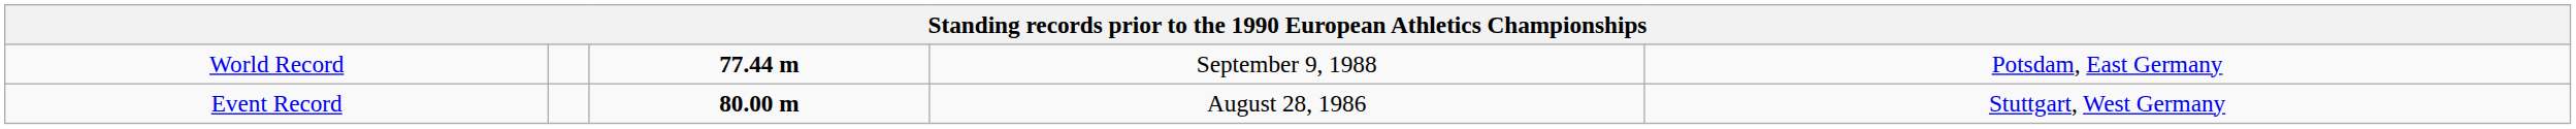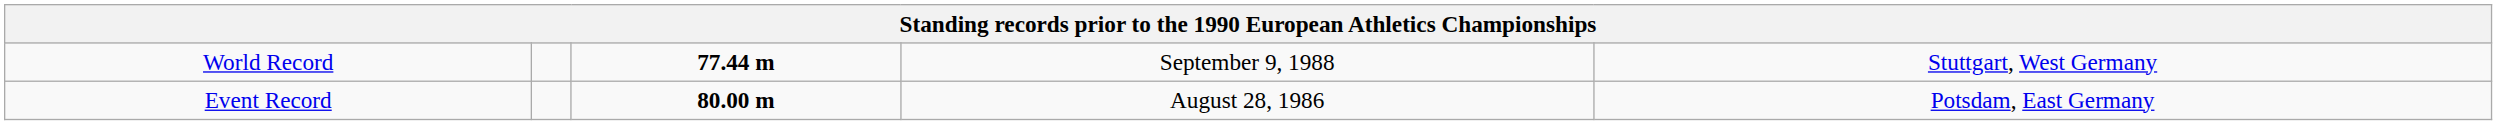World Record | column 5: Potsdam, East Germany -> Stuttgart, West Germany
Event Record | column 5: Stuttgart, West Germany -> Potsdam, East Germany
